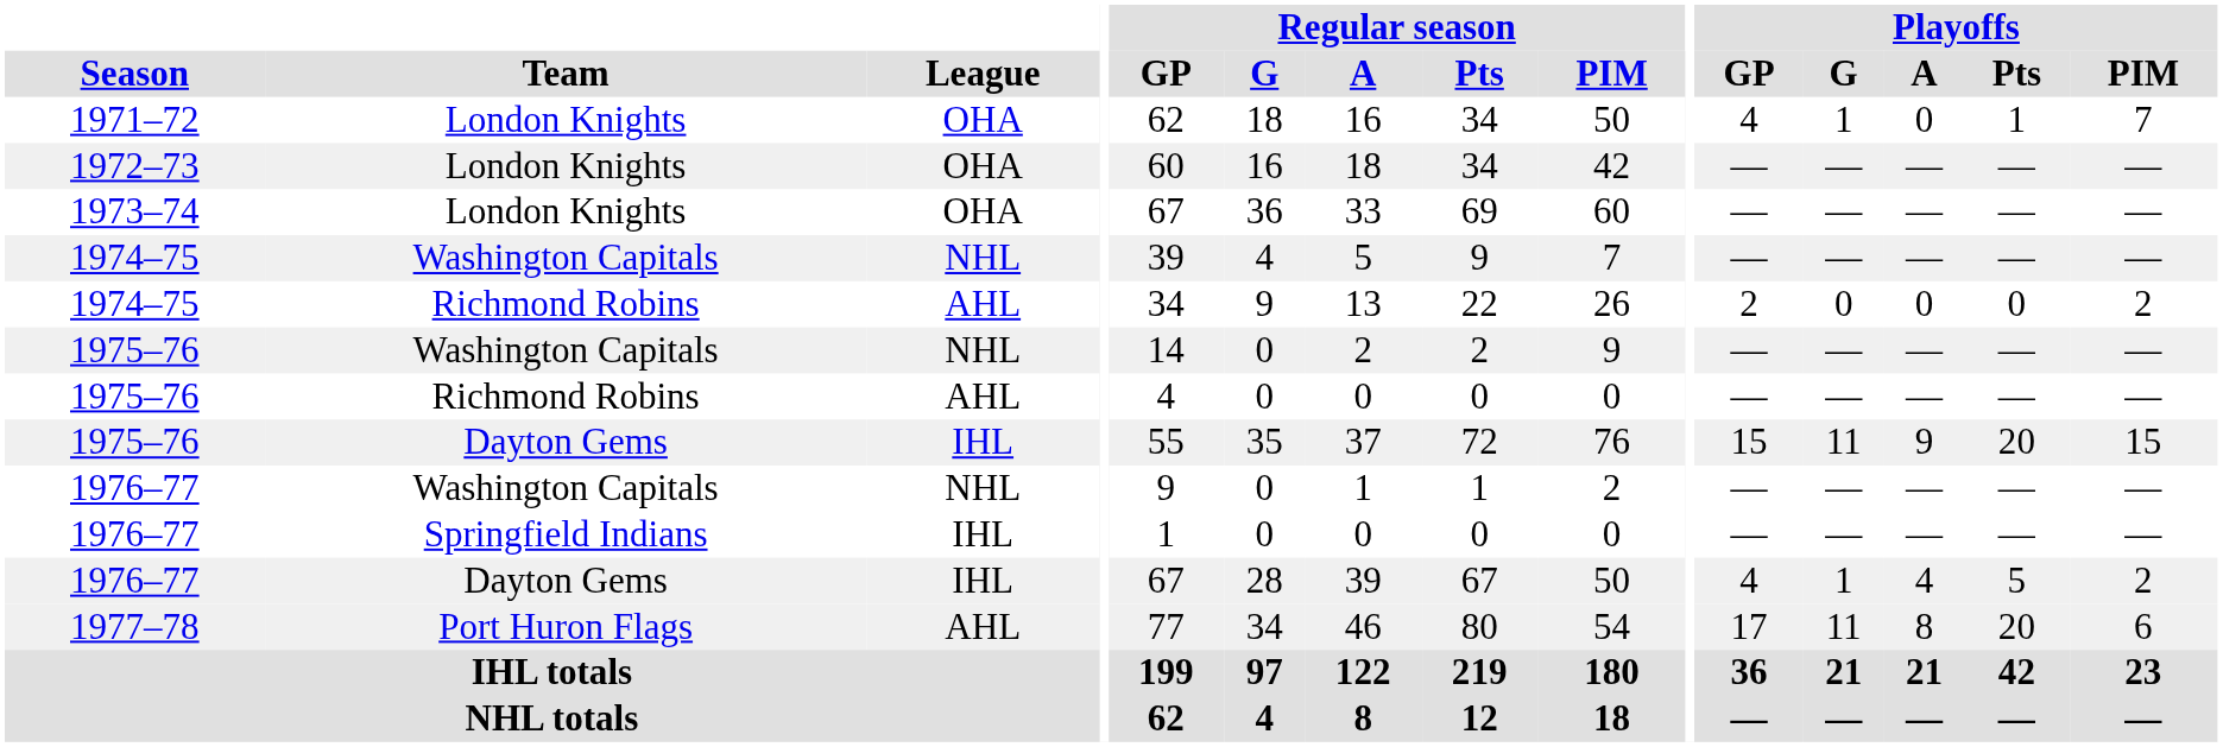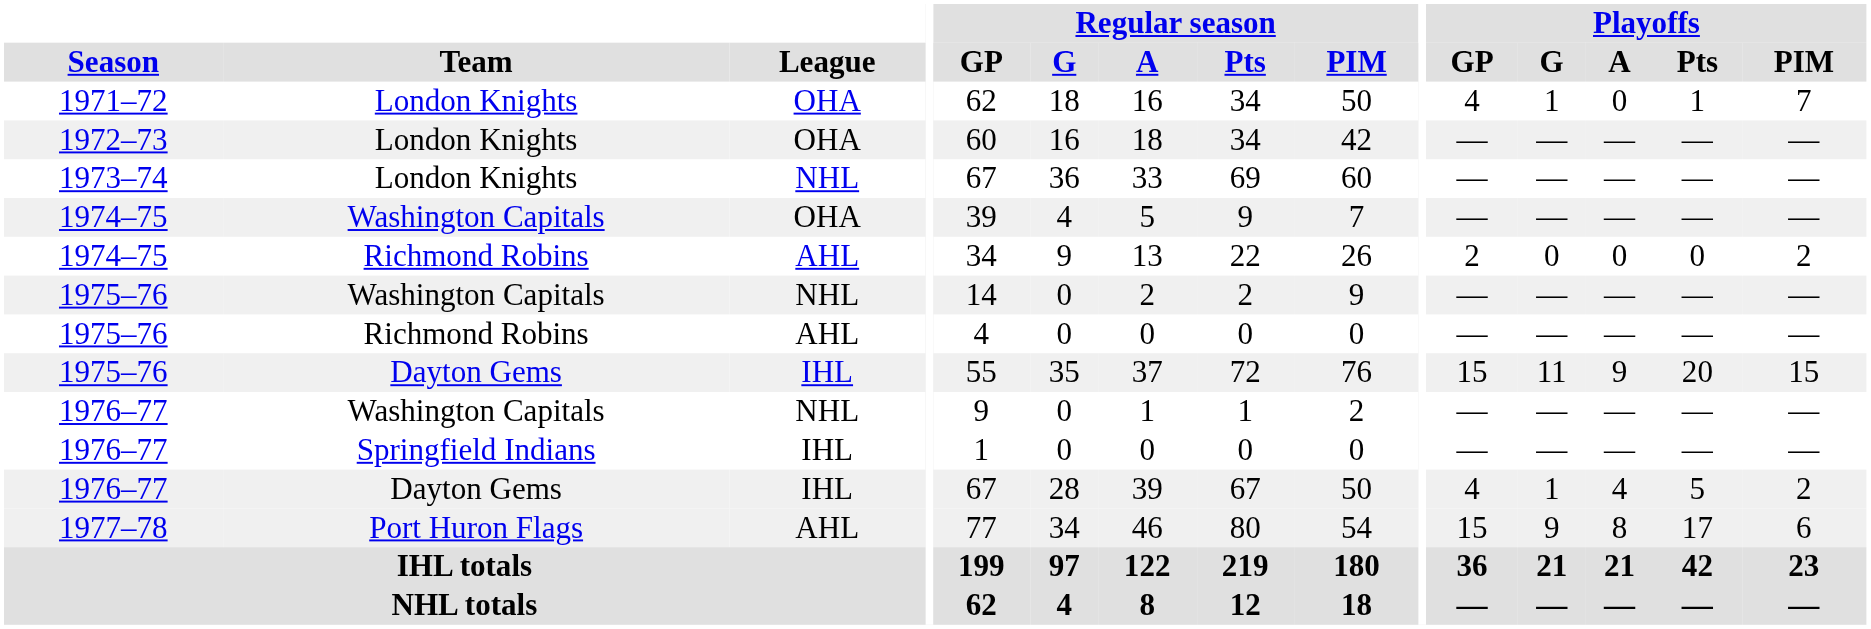1973–74 | League: OHA -> NHL
1974–75 / Washington Capitals | League: NHL -> OHA
1977–78 | Playoffs / GP: 17 -> 15
1977–78 | Playoffs / G: 11 -> 9
1977–78 | Playoffs / Pts: 20 -> 17
